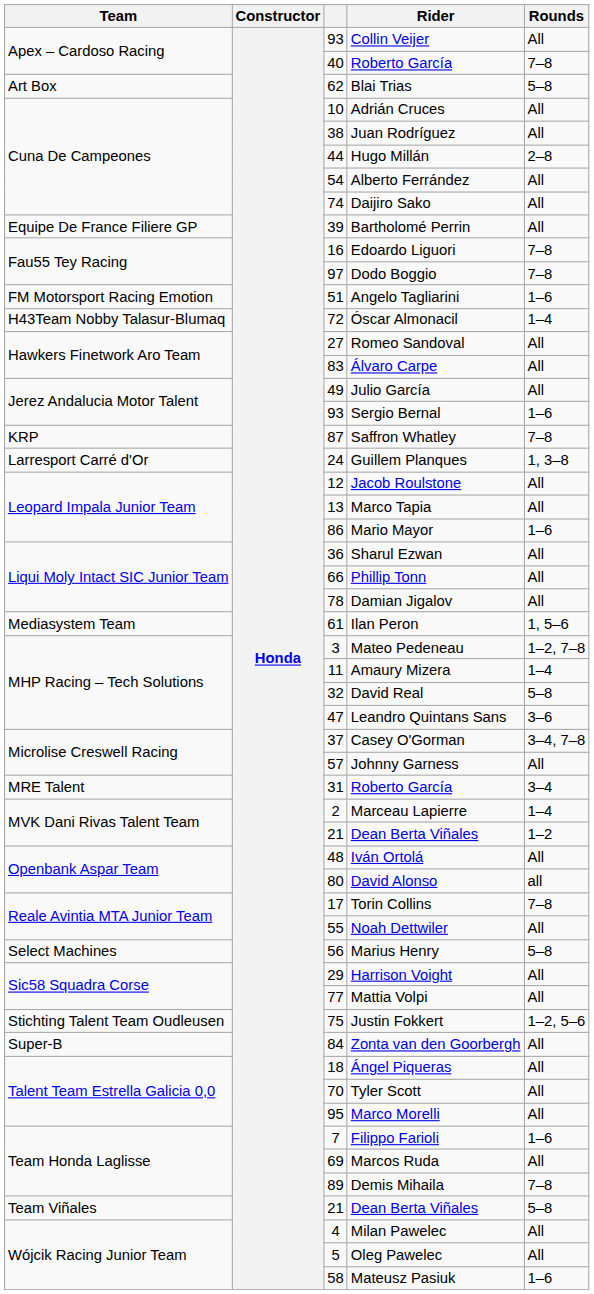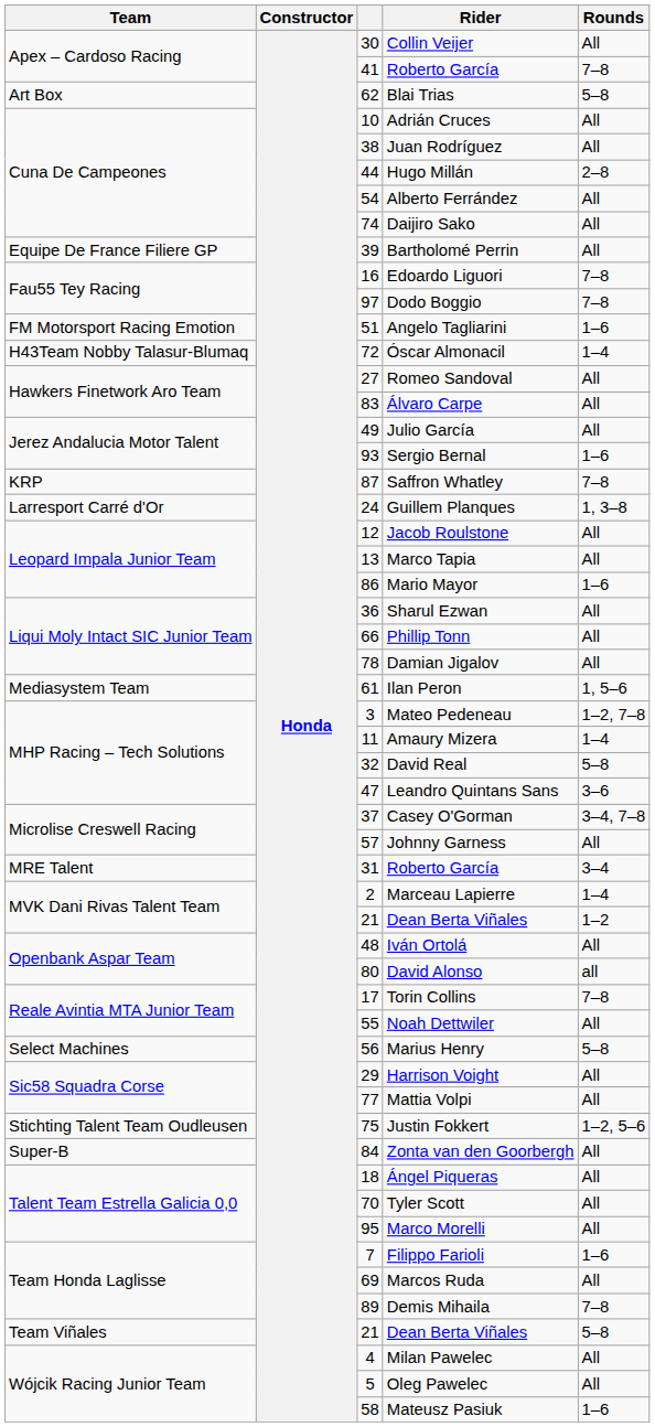Collin Veijer | column 3: 93 -> 30
Apex – Cardoso Racing / Roberto García | column 3: 40 -> 41
